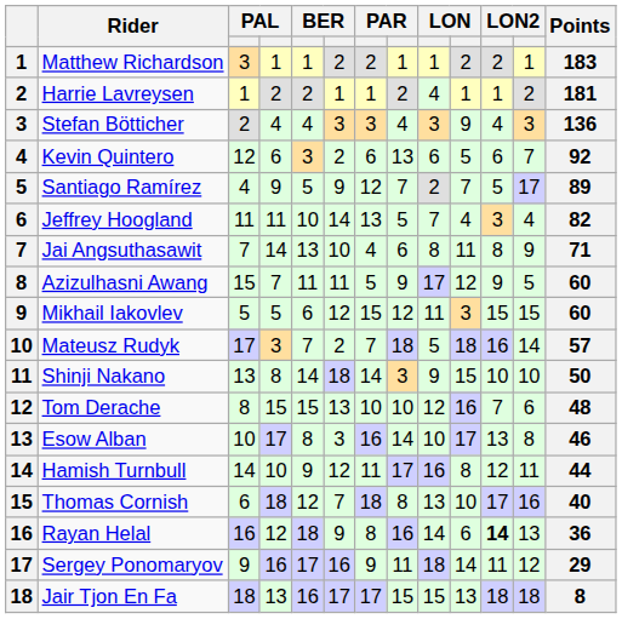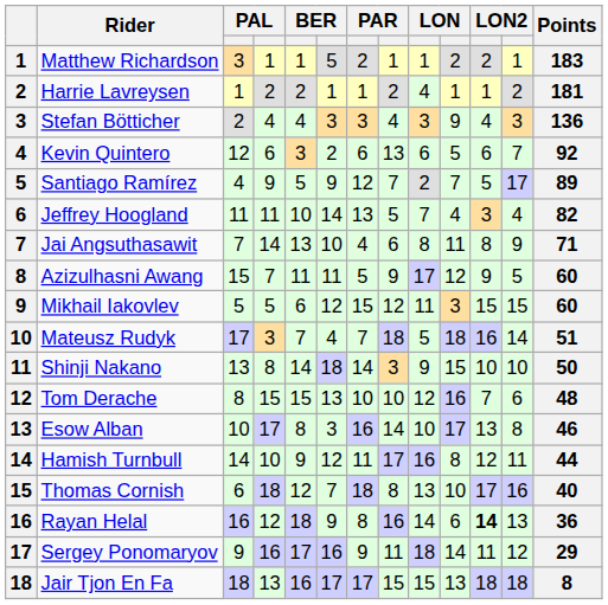Matthew Richardson | column 6: 2 -> 5
Mateusz Rudyk | column 6: 2 -> 4
Mateusz Rudyk | Points: 57 -> 51
